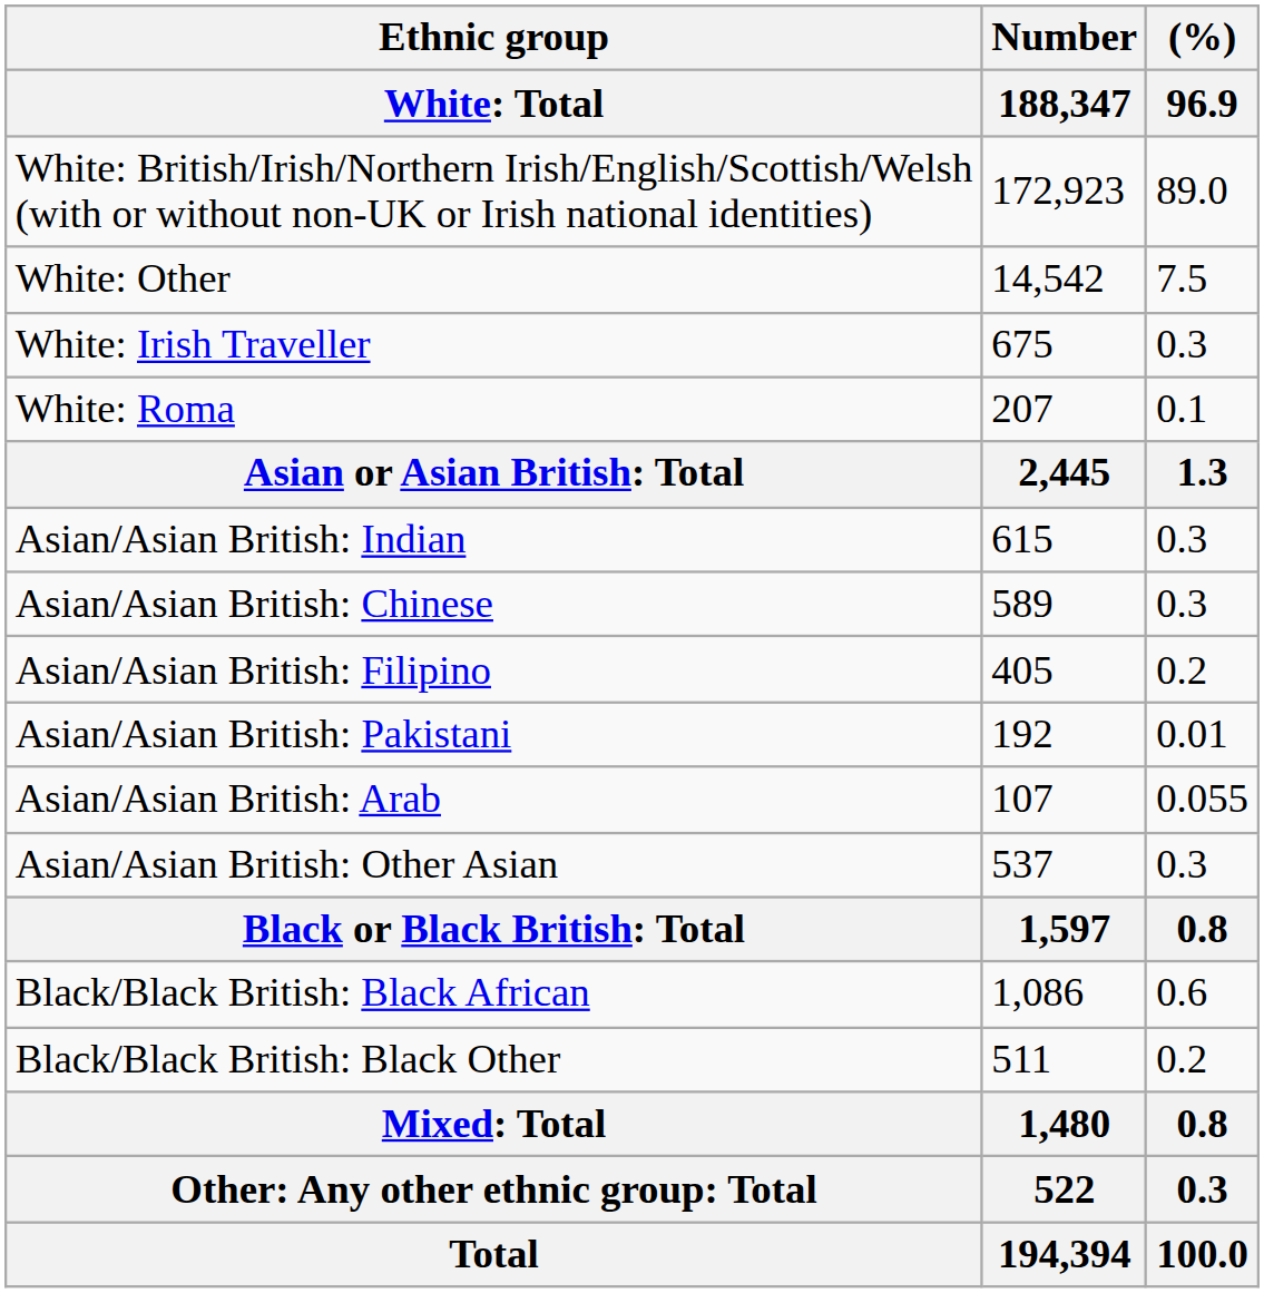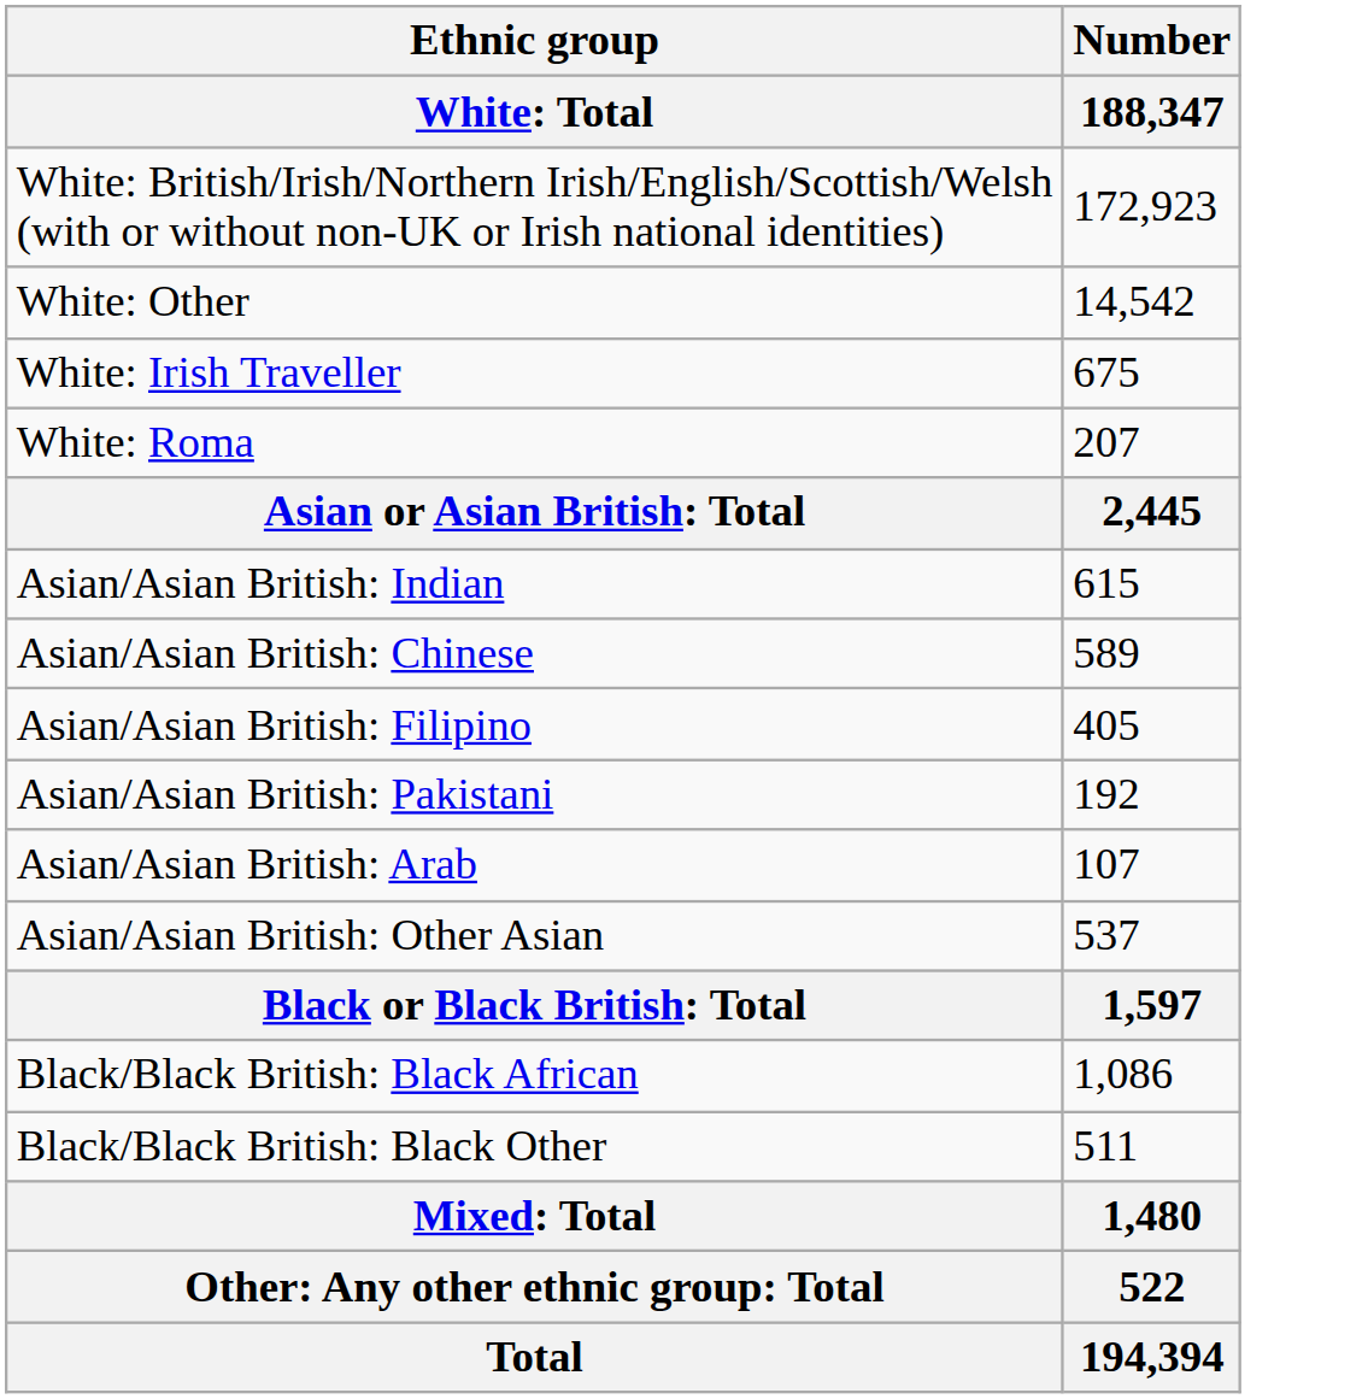- column: (%) | 96.9 | 89.0 | 7.5 | 0.3 | 0.1 | 1.3 | 0.3 | 0.3 | 0.2 | 0.01 | 0.055 | 0.3 | 0.8 | 0.6 | 0.2 | 0.8 | 0.3 | 100.0
